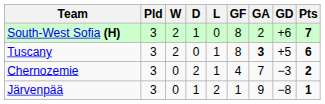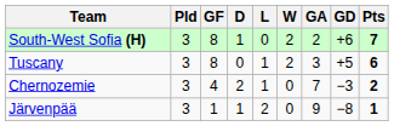columns swapped: W <-> GF
Tuscany | GA: bold -> normal
